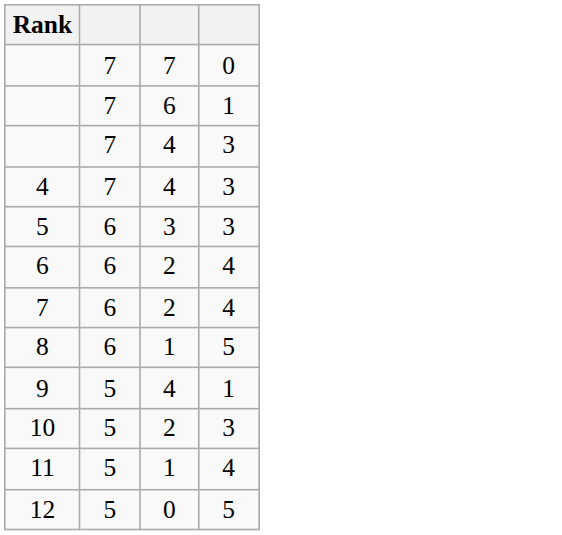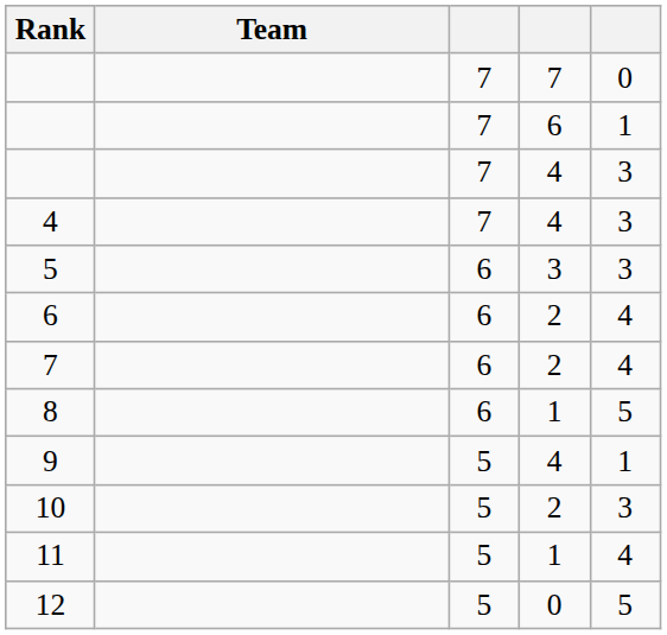+ column: Team
